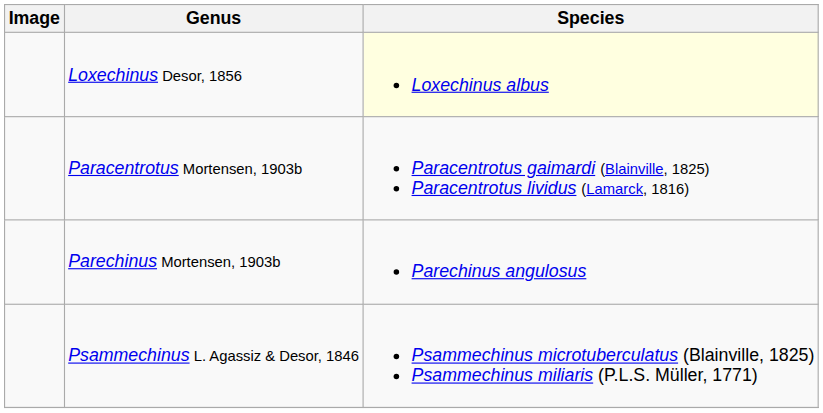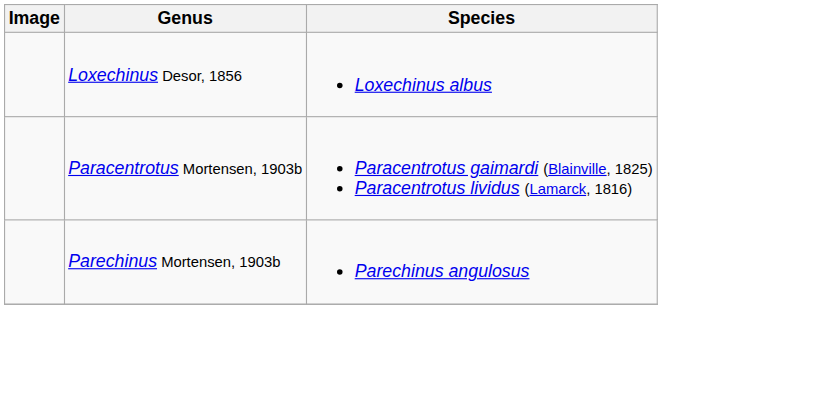Loxechinus Desor, 1856 | Species: lightyellow background -> no background
- row: Psammechinus L. Agassiz & Desor, 1846 | Psammechinus microtuberculatus (Blainville, 1825) Psammechinus miliaris (P.L.S. Müller, 1771)
